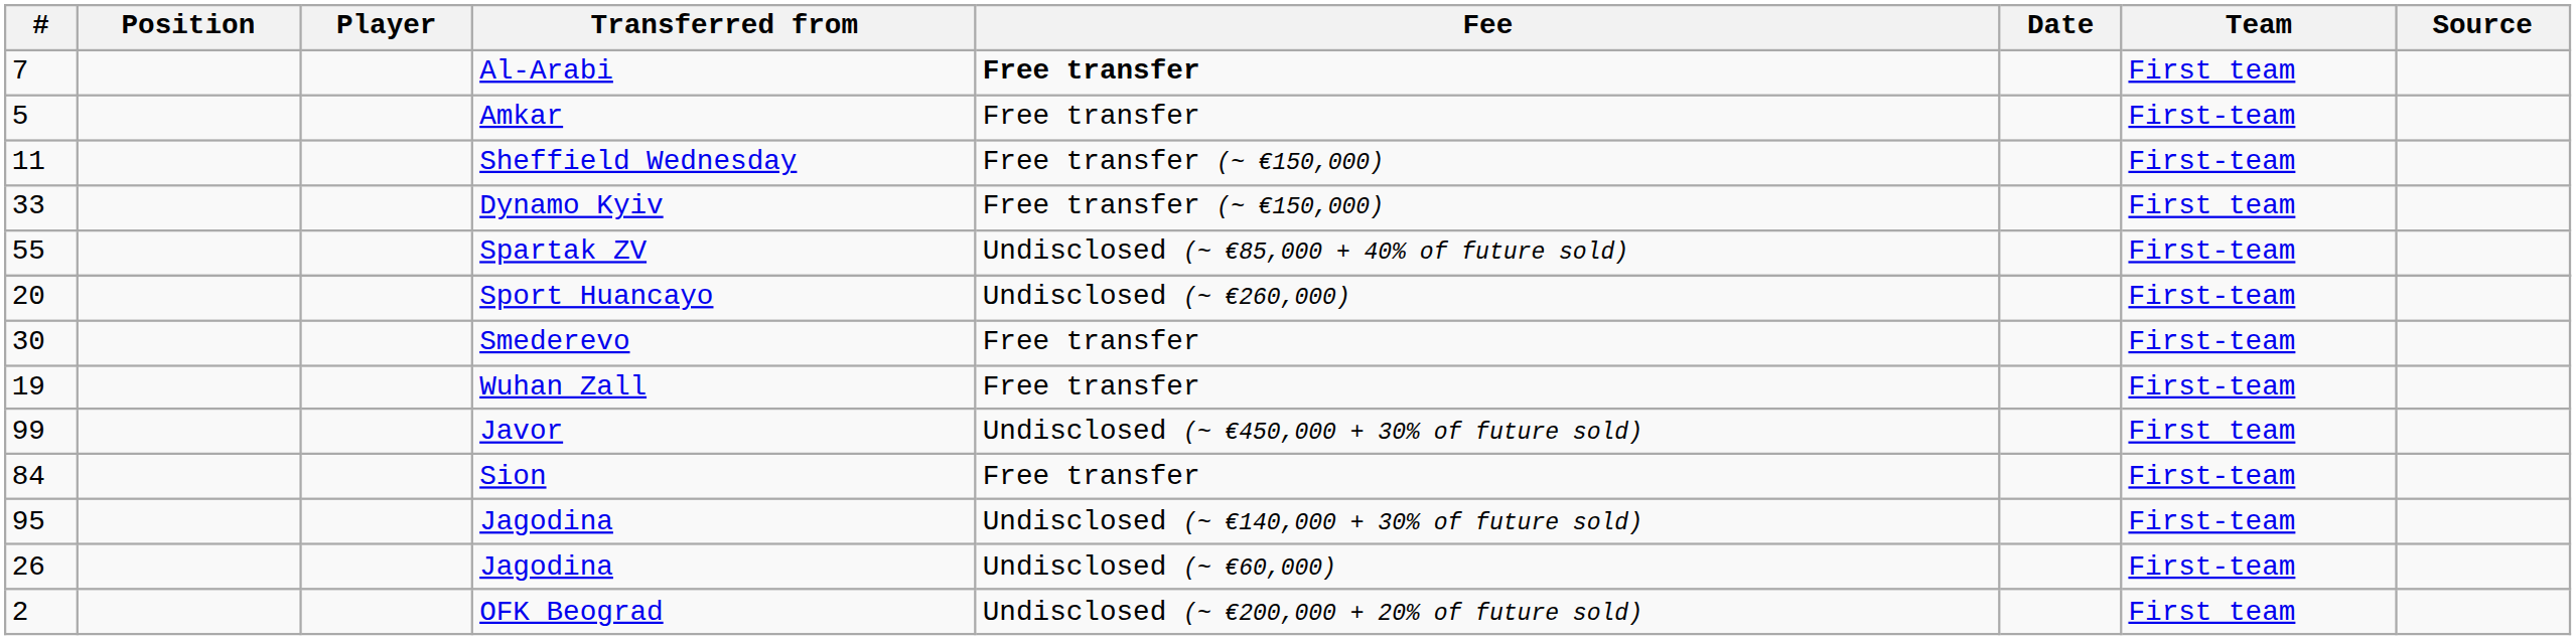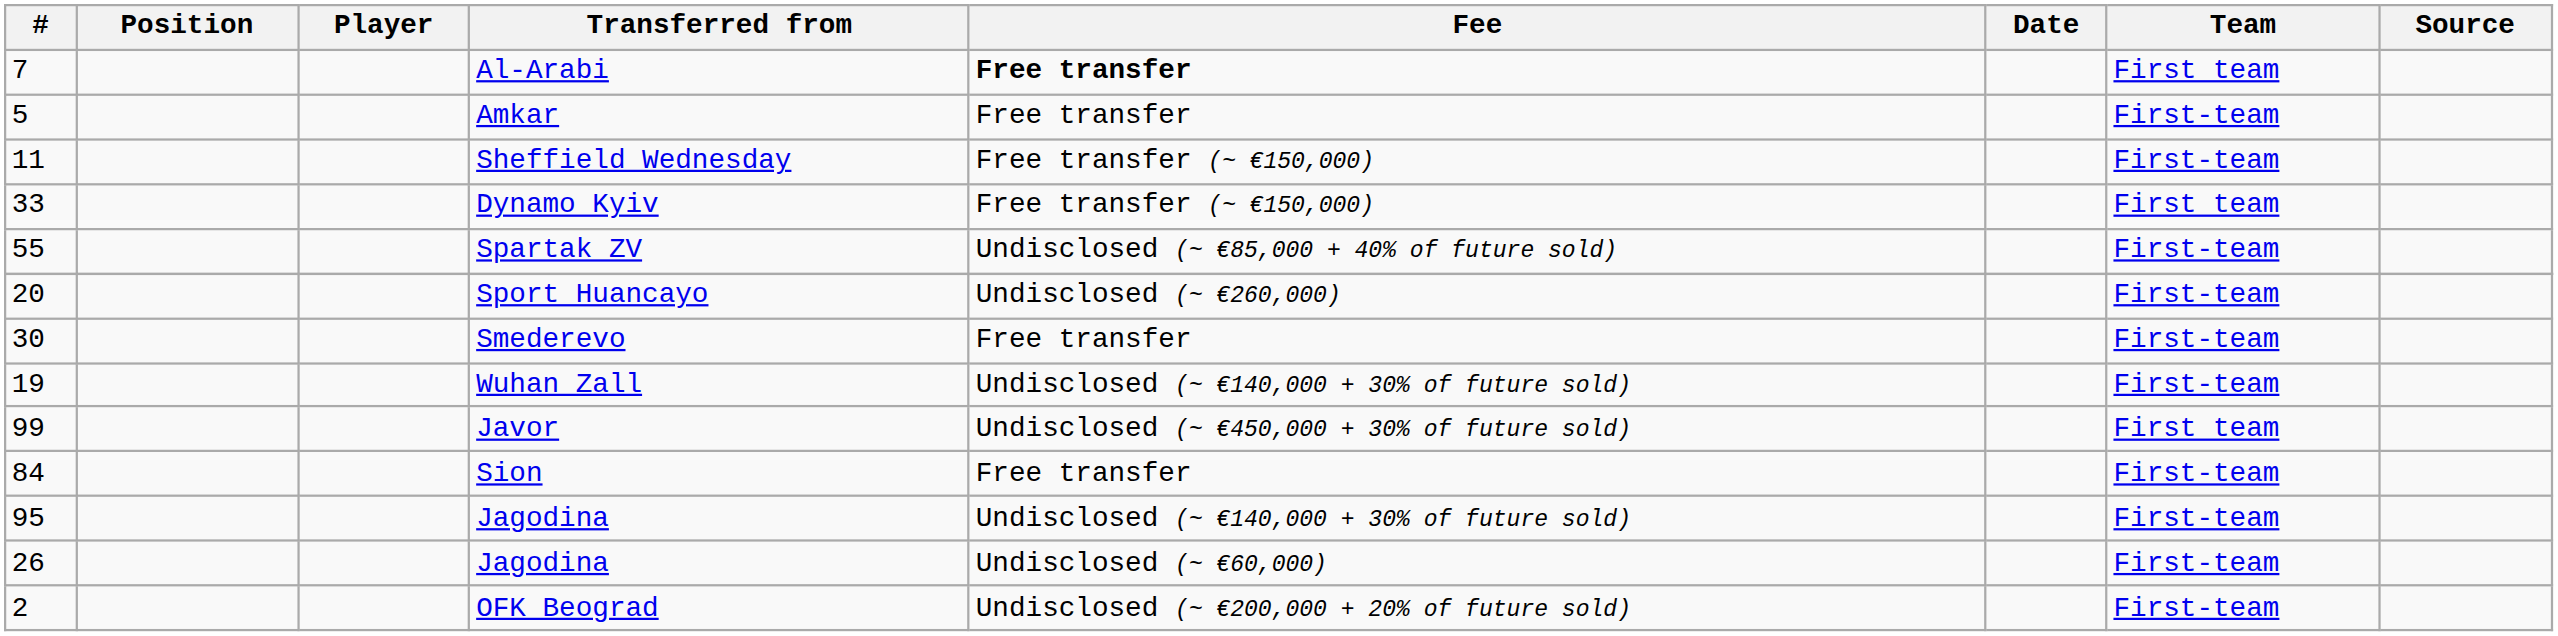Wuhan Zall | Fee: Free transfer -> Undisclosed (~ €140,000 + 30% of future sold)
OFK Beograd | Team: First team -> First-team
